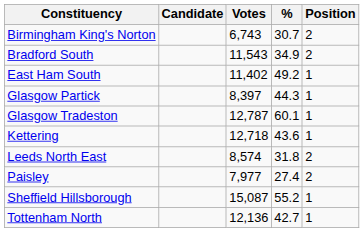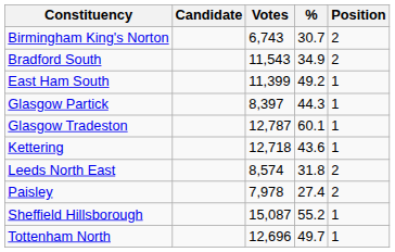East Ham South | Votes: 11,402 -> 11,399
Paisley | Votes: 7,977 -> 7,978
Tottenham North | Votes: 12,136 -> 12,696
Tottenham North | %: 42.7 -> 49.7
